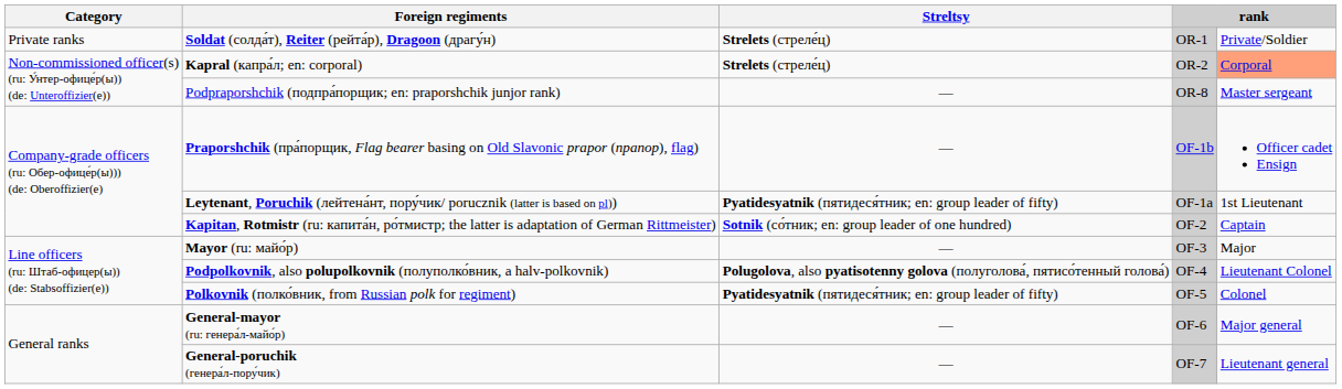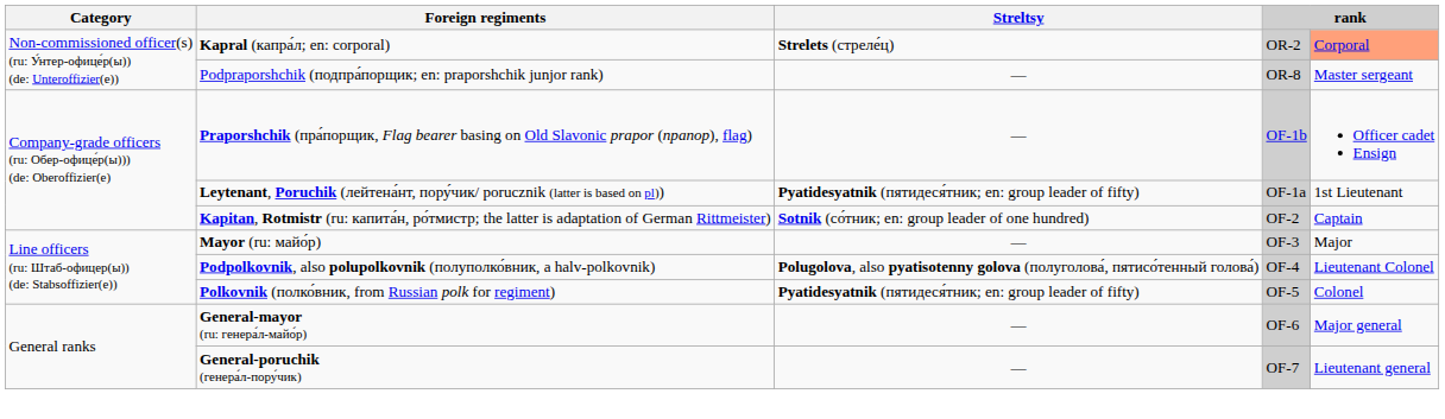- row: Private ranks | Soldat (солда́т), Reiter (рейта́р), Dragoon (драгу́н) | Strelets (стреле́ц) | OR-1 | Private/Soldier
